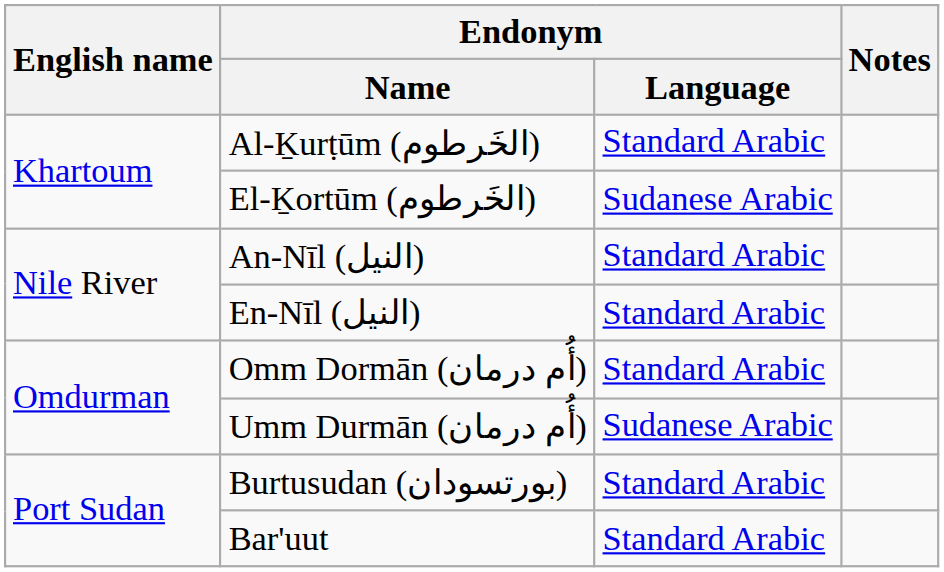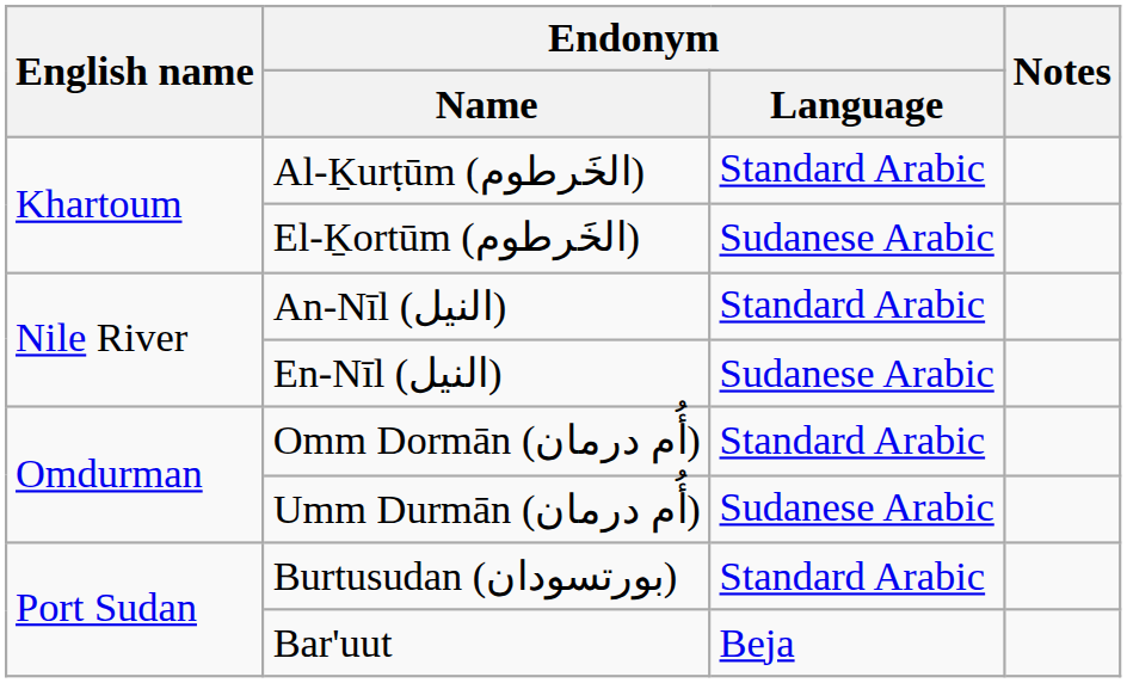En-Nīl (النيل) | Endonym / Language: Standard Arabic -> Sudanese Arabic
Bar'uut | Endonym / Language: Standard Arabic -> Beja
